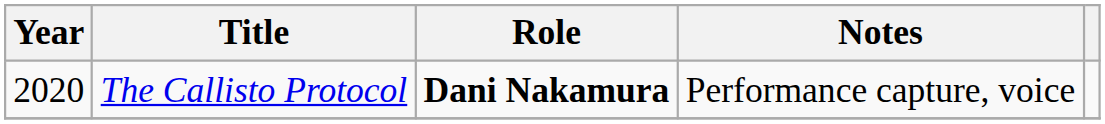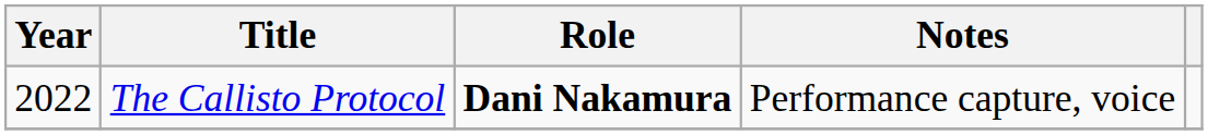The Callisto Protocol | Year: 2020 -> 2022
